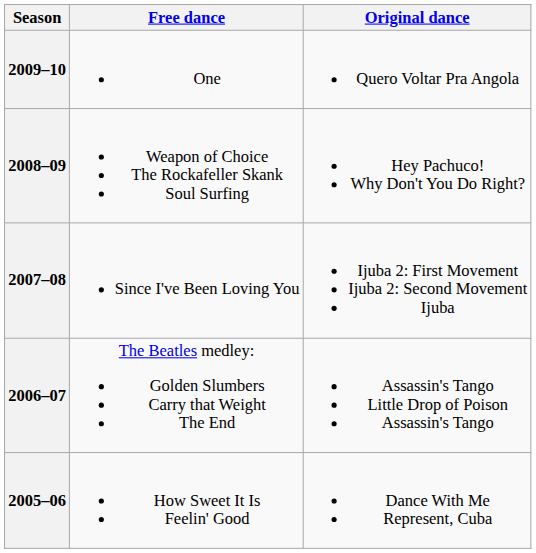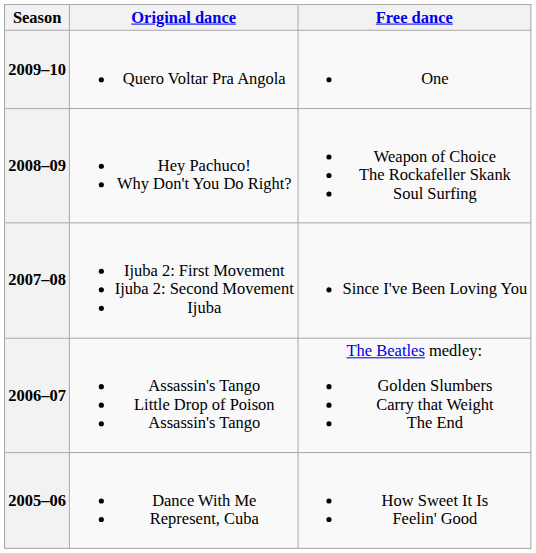columns swapped: Original dance <-> Free dance
